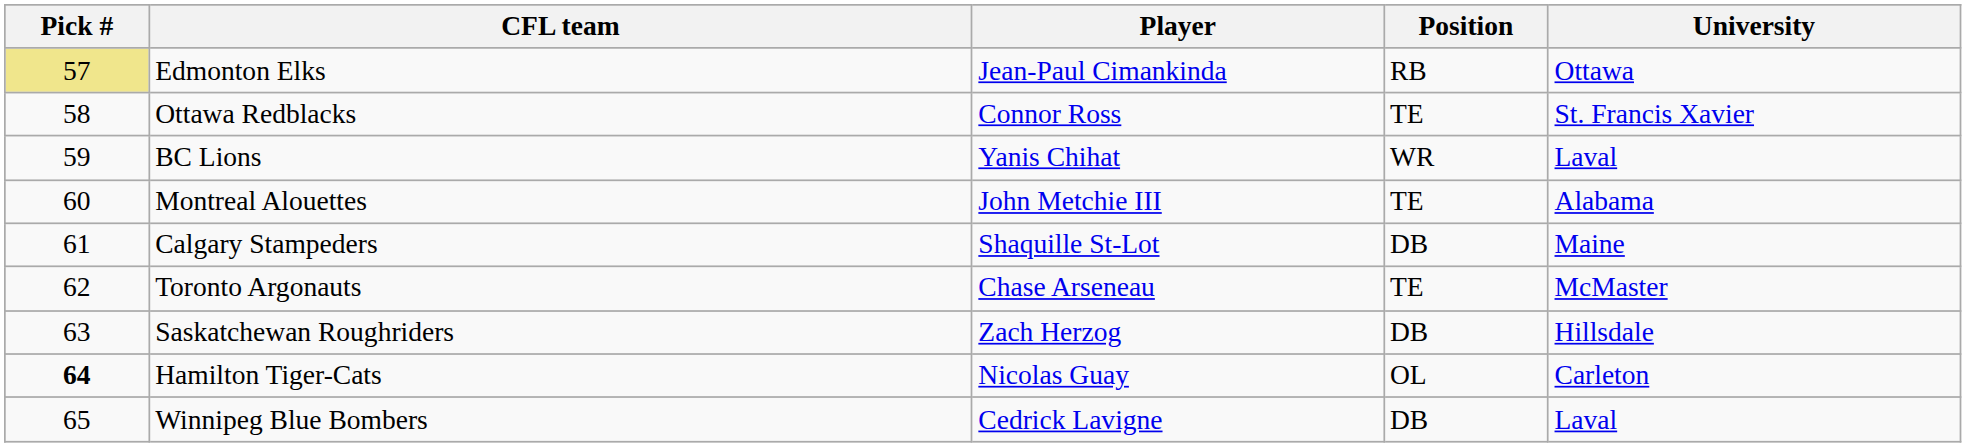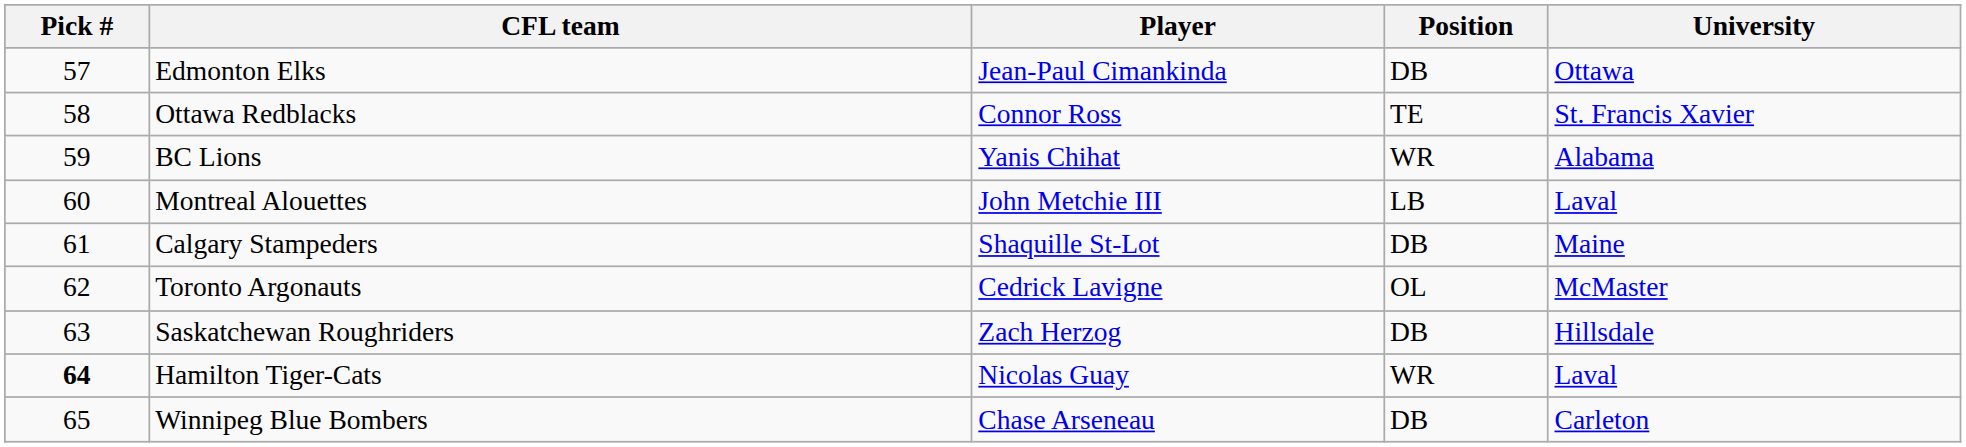Edmonton Elks | Pick #: khaki background -> no background
Edmonton Elks | Position: RB -> DB
BC Lions | University: Laval -> Alabama
Montreal Alouettes | Position: TE -> LB
Montreal Alouettes | University: Alabama -> Laval
Toronto Argonauts | Player: Chase Arseneau -> Cedrick Lavigne
Toronto Argonauts | Position: TE -> OL
Hamilton Tiger-Cats | Position: OL -> WR
Hamilton Tiger-Cats | University: Carleton -> Laval
Winnipeg Blue Bombers | Player: Cedrick Lavigne -> Chase Arseneau
Winnipeg Blue Bombers | University: Laval -> Carleton
